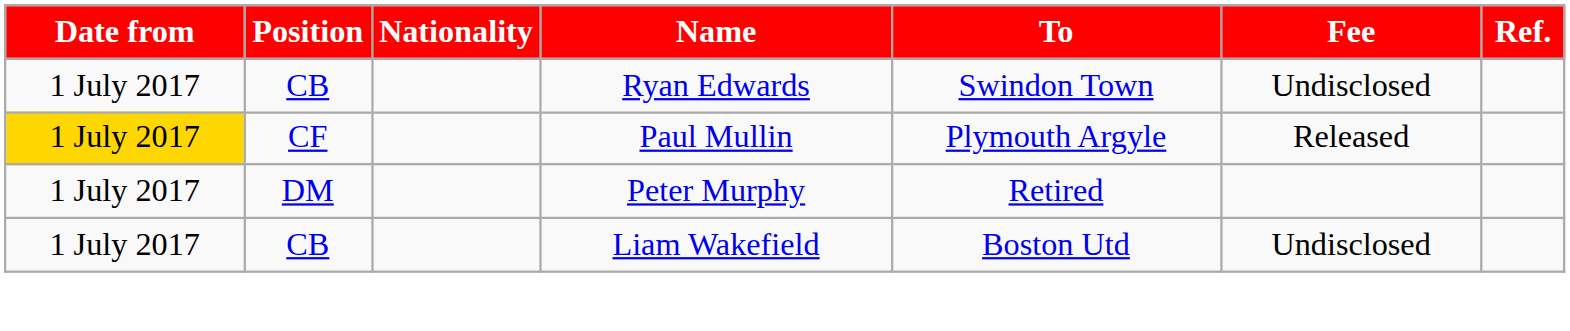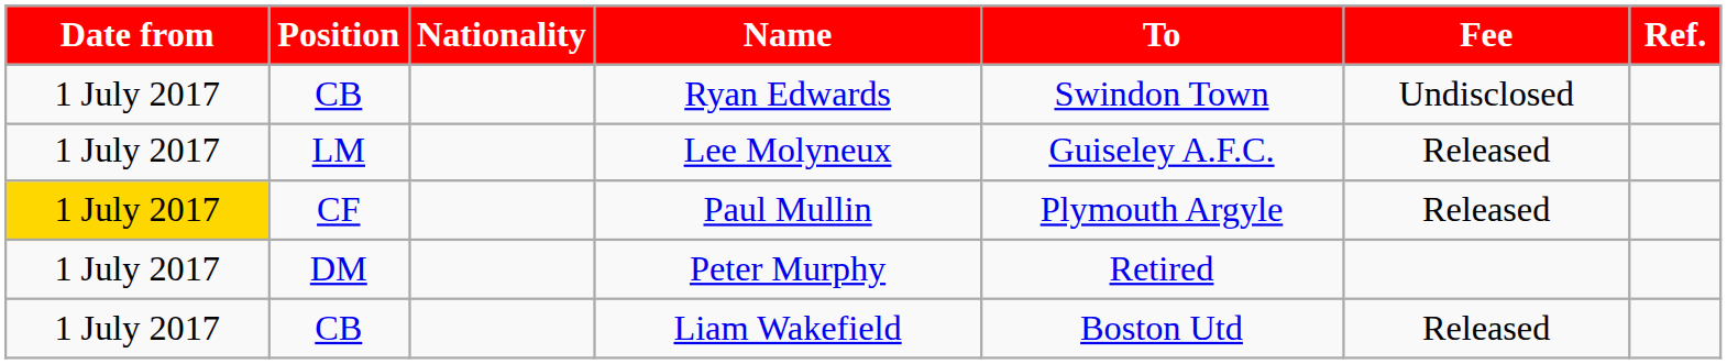+ row: 1 July 2017 | LM | Lee Molyneux | Guiseley A.F.C. | Released
Liam Wakefield | Fee: Undisclosed -> Released
